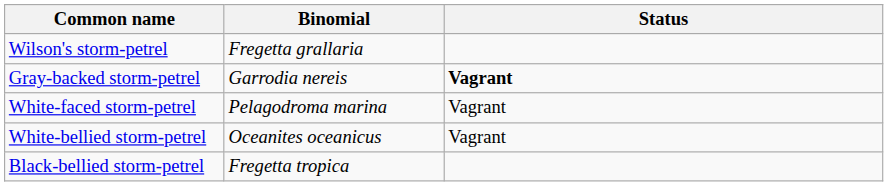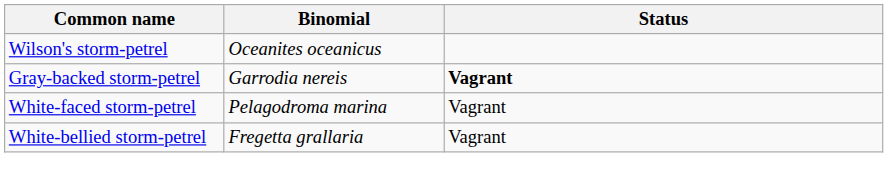Wilson's storm-petrel | Binomial: Fregetta grallaria -> Oceanites oceanicus
White-bellied storm-petrel | Binomial: Oceanites oceanicus -> Fregetta grallaria
- row: Black-bellied storm-petrel | Fregetta tropica
